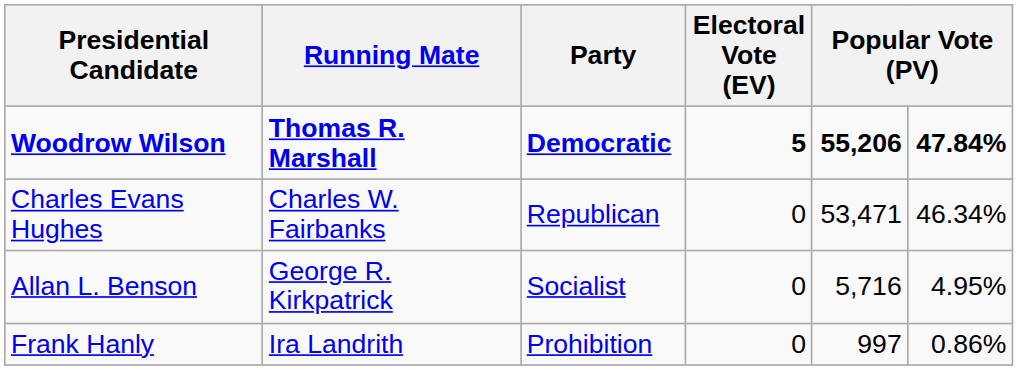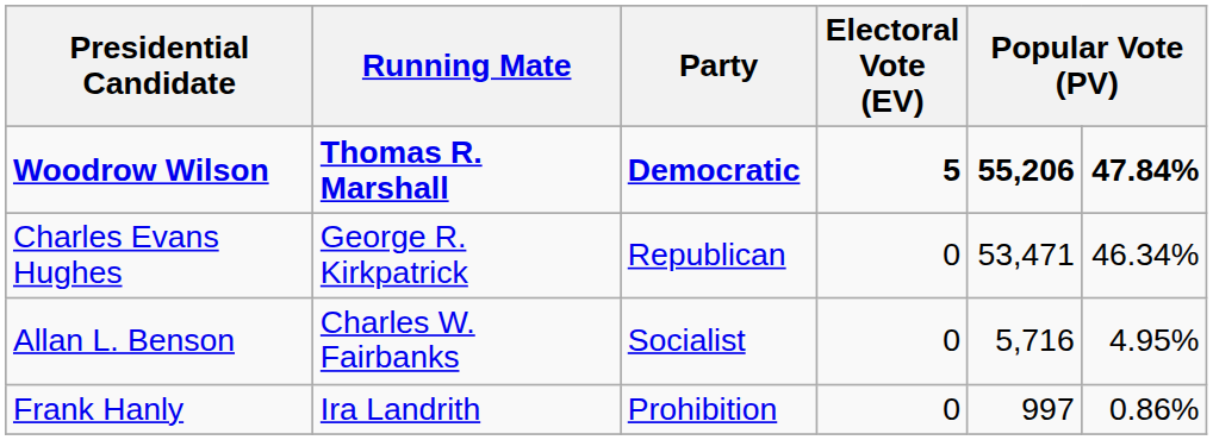Charles Evans Hughes | Running Mate: Charles W. Fairbanks -> George R. Kirkpatrick
Allan L. Benson | Running Mate: George R. Kirkpatrick -> Charles W. Fairbanks
